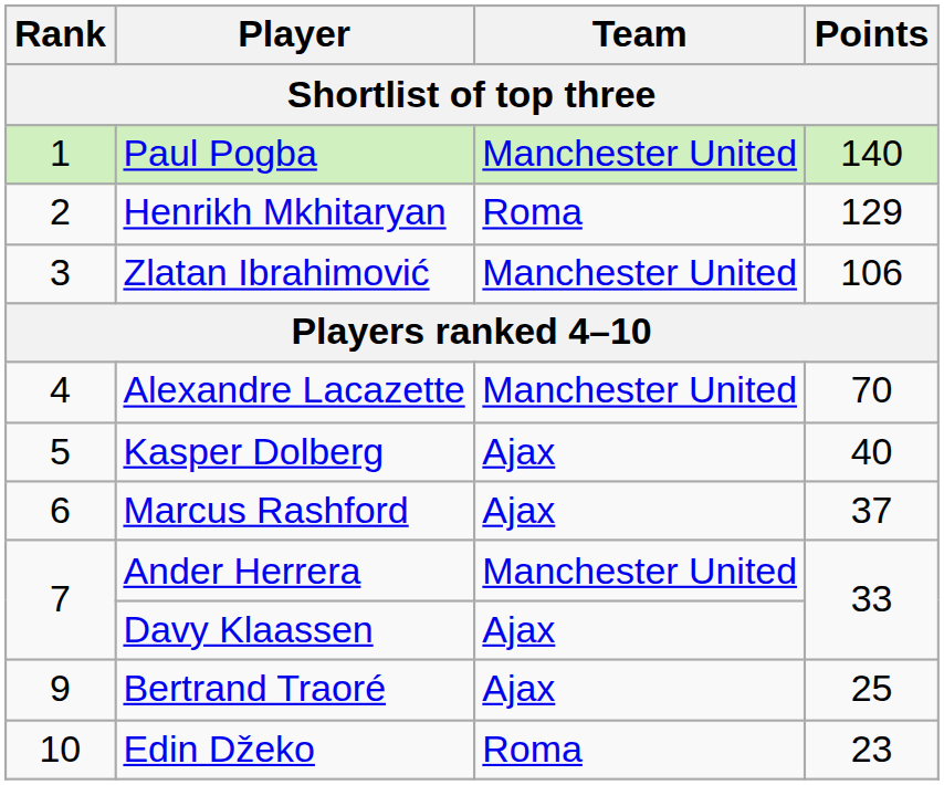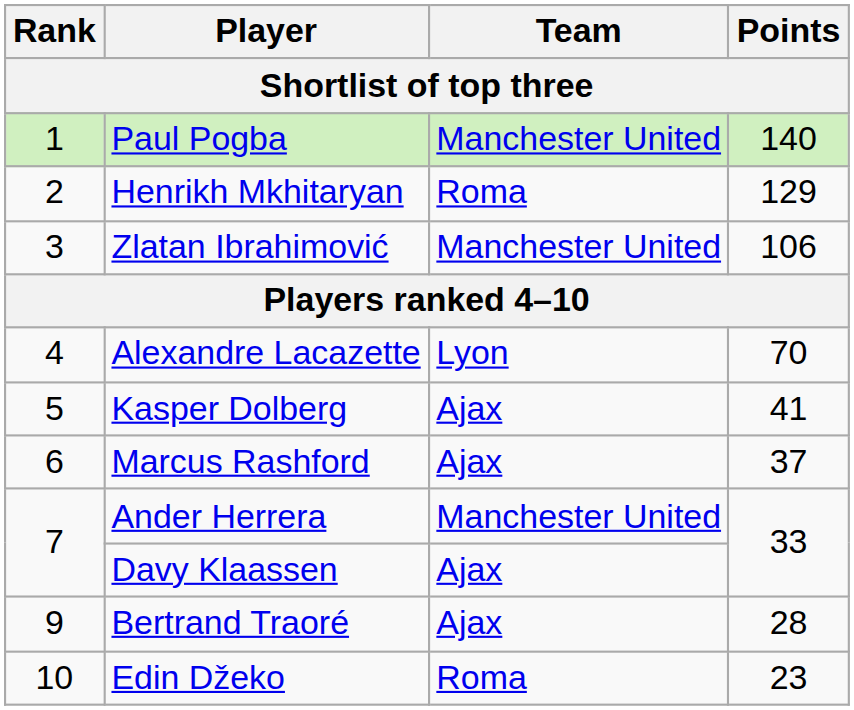Alexandre Lacazette | Team: Manchester United -> Lyon
Kasper Dolberg | Points: 40 -> 41
Bertrand Traoré | Points: 25 -> 28
